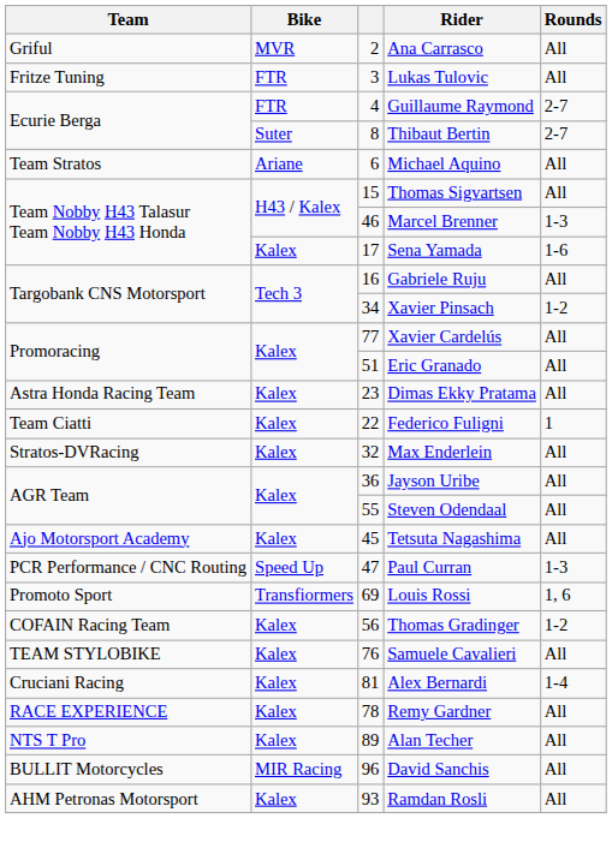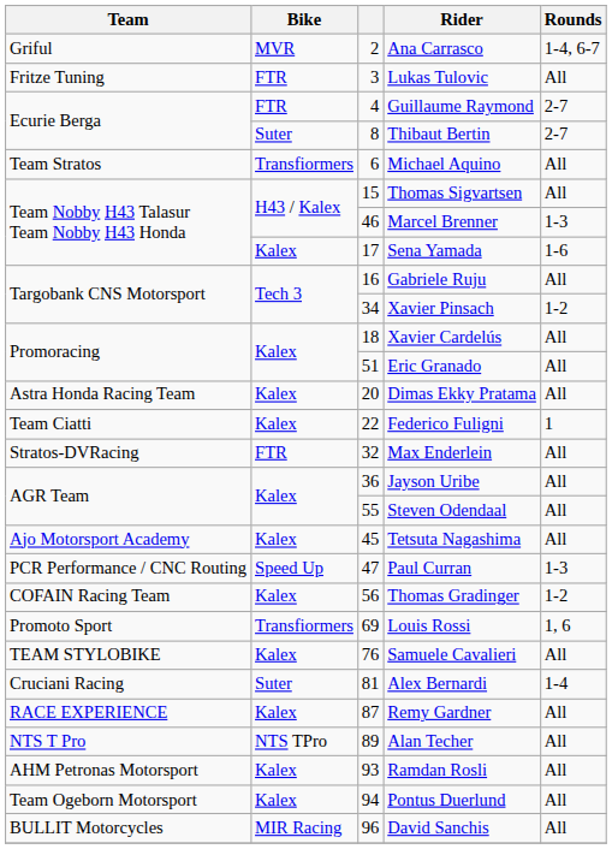Ana Carrasco | Rounds: All -> 1-4, 6-7
Michael Aquino | Bike: Ariane -> Transfiormers
Xavier Cardelús | column 3: 77 -> 18
Dimas Ekky Pratama | column 3: 23 -> 20
Max Enderlein | Bike: Kalex -> FTR
rows swapped: Thomas Gradinger <-> Louis Rossi
Alex Bernardi | Bike: Kalex -> Suter
Remy Gardner | column 3: 78 -> 87
Alan Techer | Bike: Kalex -> NTS TPro
rows swapped: Ramdan Rosli <-> David Sanchis
+ row: Team Ogeborn Motorsport | Kalex | 94 | Pontus Duerlund | All
